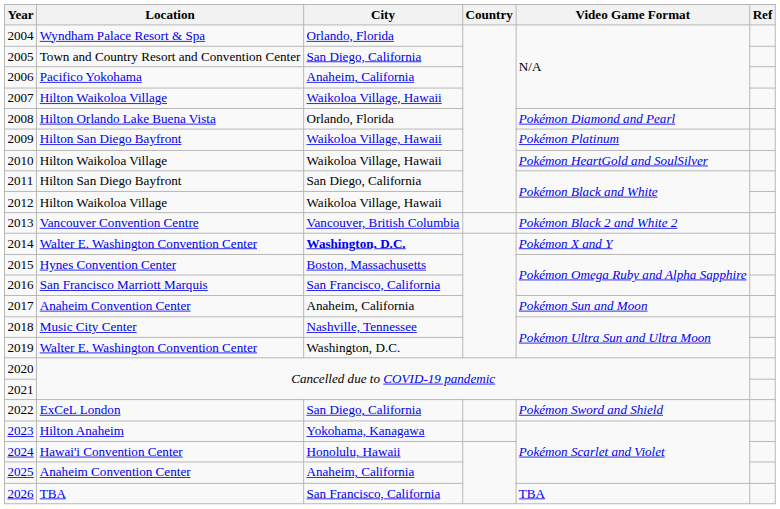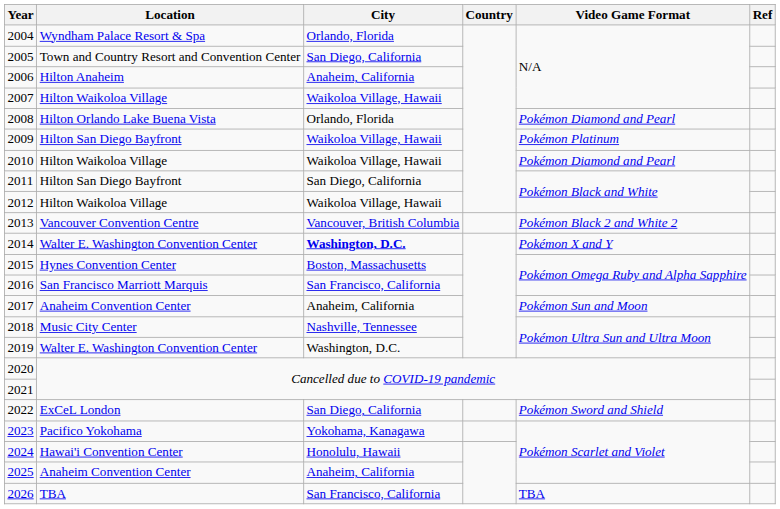2006 | Location: Pacifico Yokohama -> Hilton Anaheim
2010 | Video Game Format: Pokémon HeartGold and SoulSilver -> Pokémon Diamond and Pearl
2023 | Location: Hilton Anaheim -> Pacifico Yokohama
